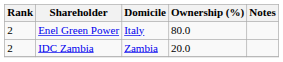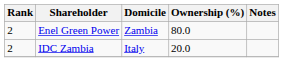Enel Green Power | Domicile: Italy -> Zambia
IDC Zambia | Domicile: Zambia -> Italy
